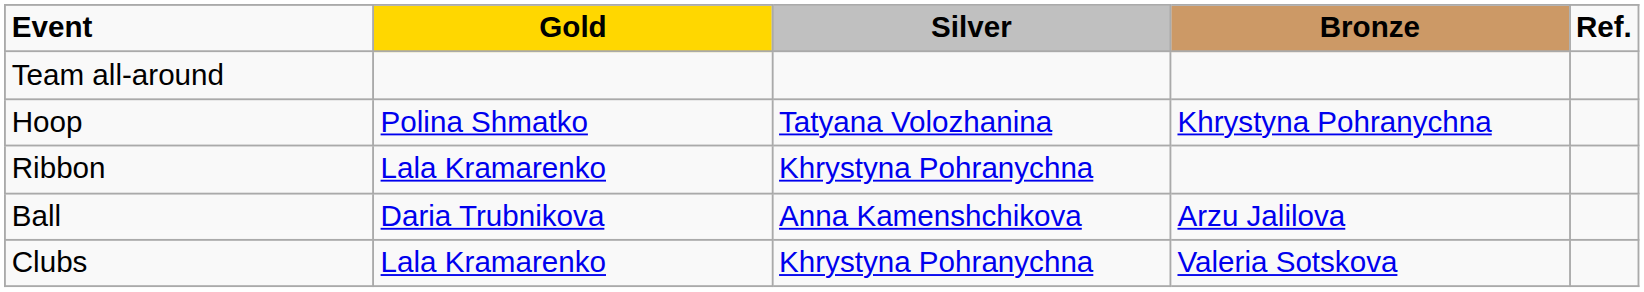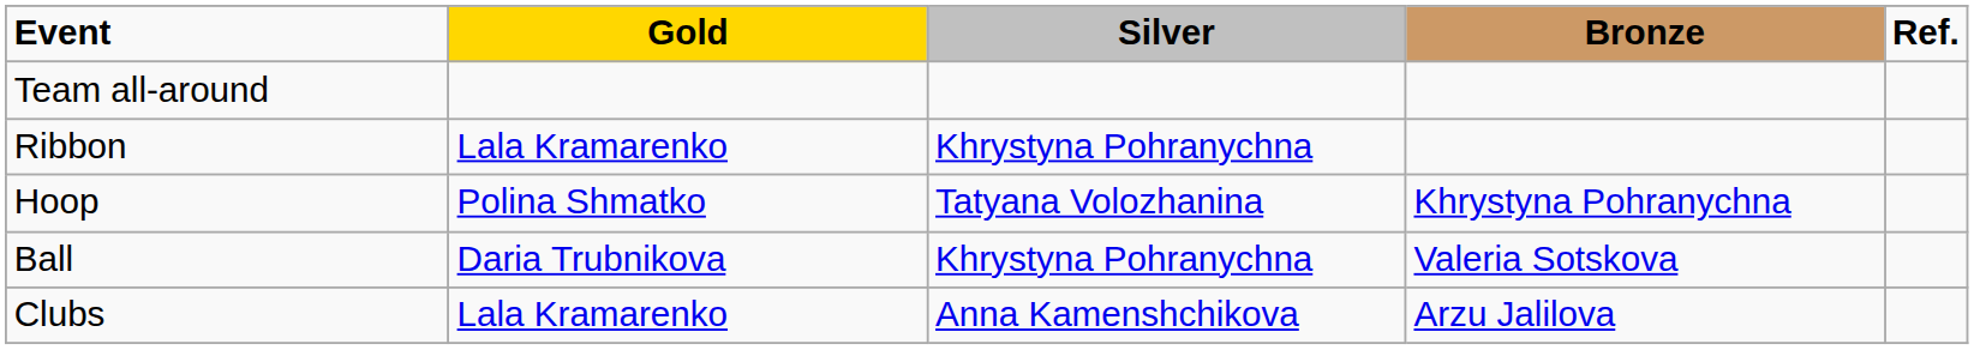rows swapped: Ribbon <-> Hoop
Ball | Silver: Anna Kamenshchikova -> Khrystyna Pohranychna
Ball | Bronze: Arzu Jalilova -> Valeria Sotskova
Clubs | Silver: Khrystyna Pohranychna -> Anna Kamenshchikova
Clubs | Bronze: Valeria Sotskova -> Arzu Jalilova
